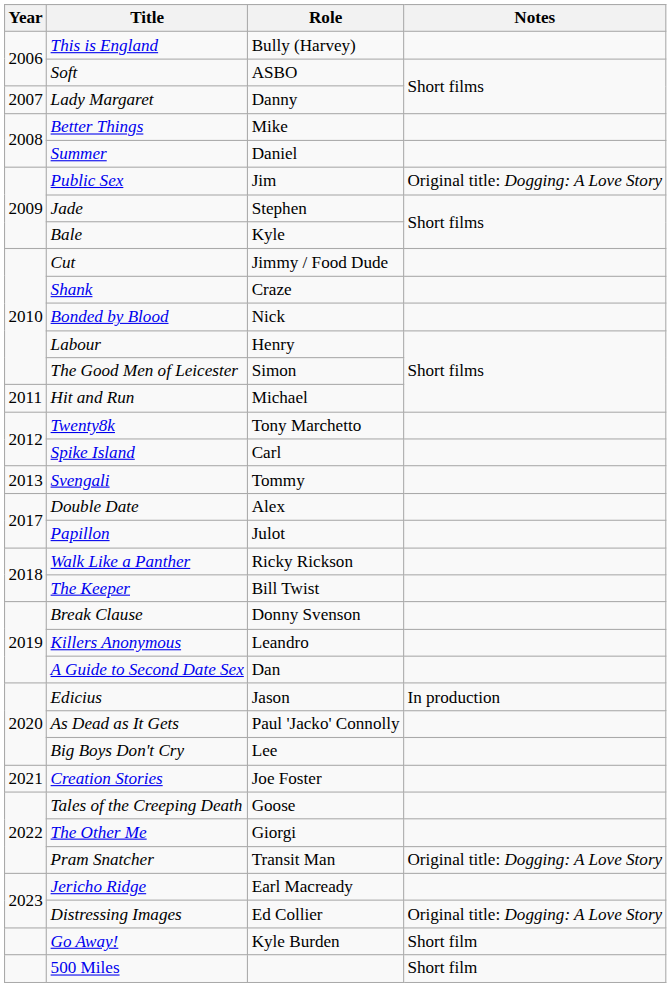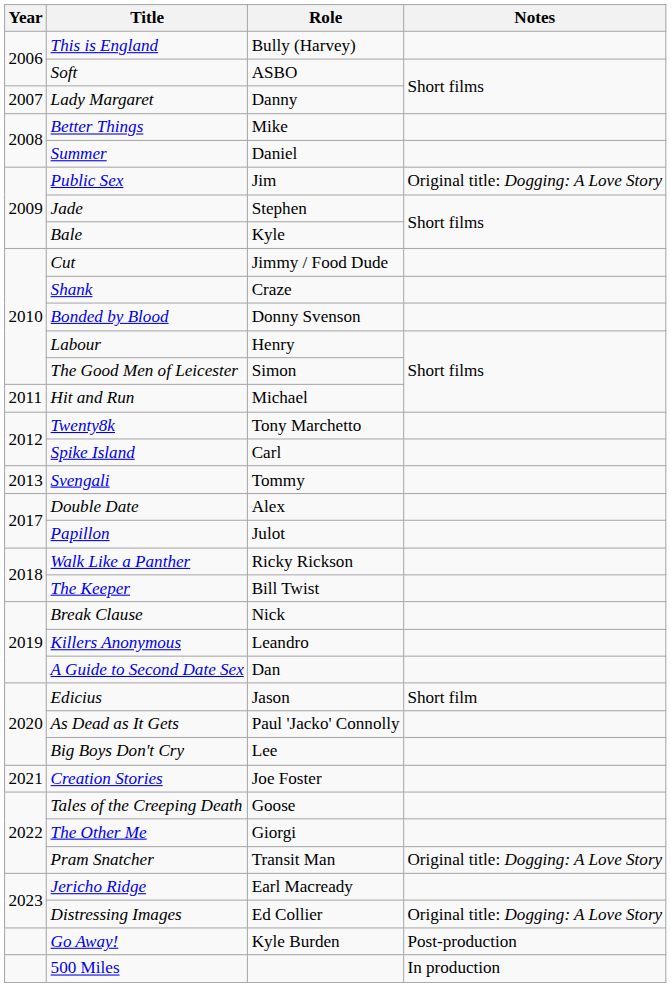Bonded by Blood | Role: Nick -> Donny Svenson
Break Clause | Role: Donny Svenson -> Nick
Edicius | Notes: In production -> Short film
Go Away! | Notes: Short film -> Post-production
500 Miles | Notes: Short film -> In production
